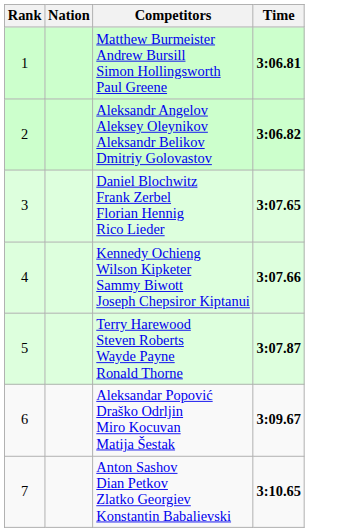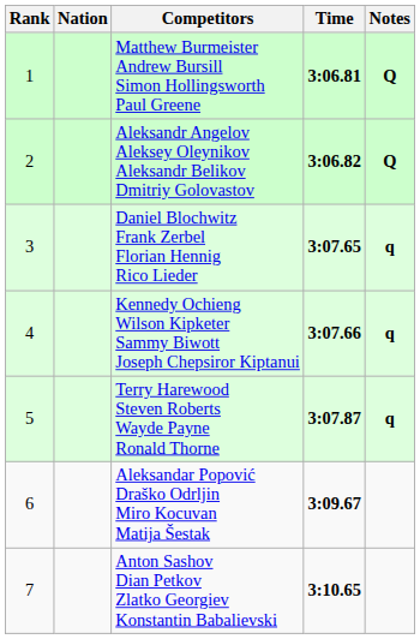+ column: Notes | Q | Q | q | q | q
